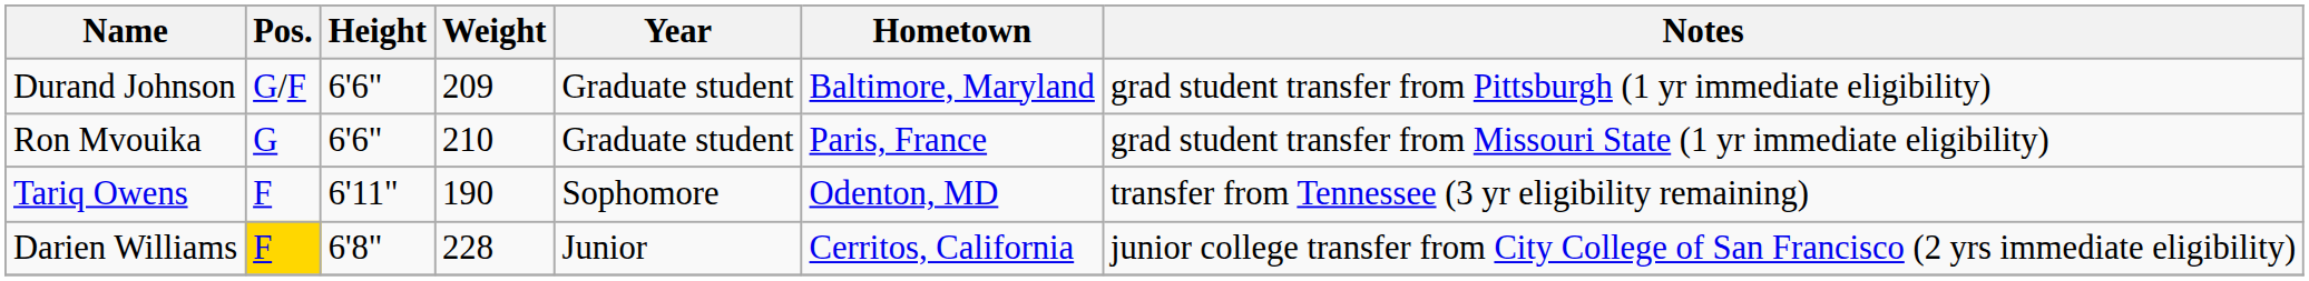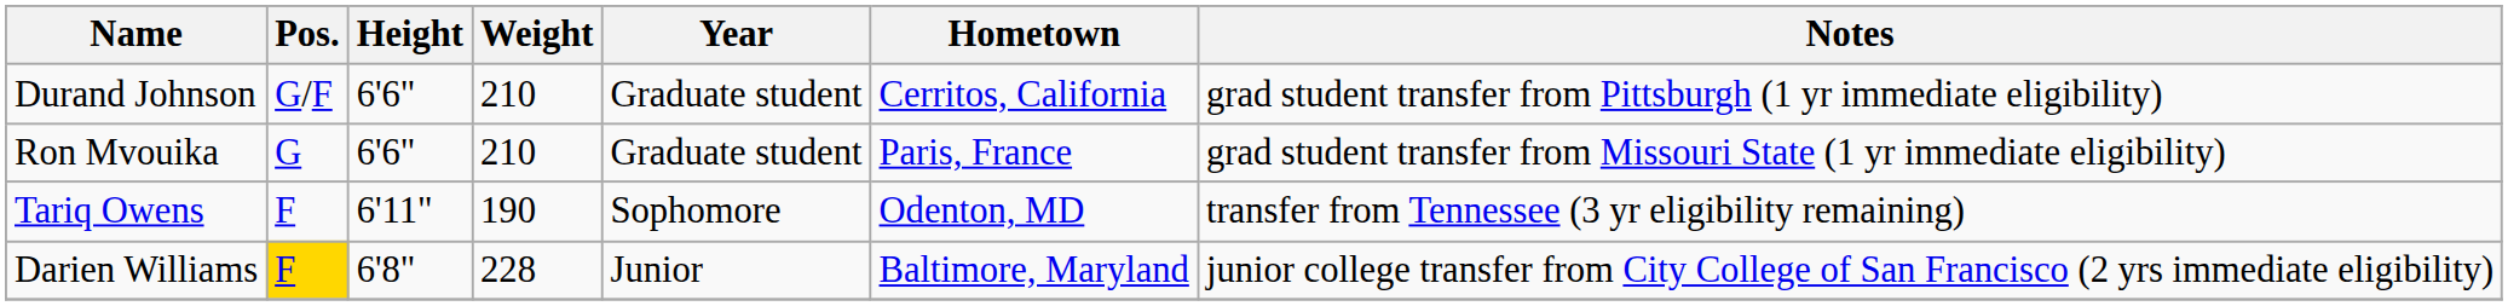Durand Johnson | Weight: 209 -> 210
Durand Johnson | Hometown: Baltimore, Maryland -> Cerritos, California
Darien Williams | Hometown: Cerritos, California -> Baltimore, Maryland
